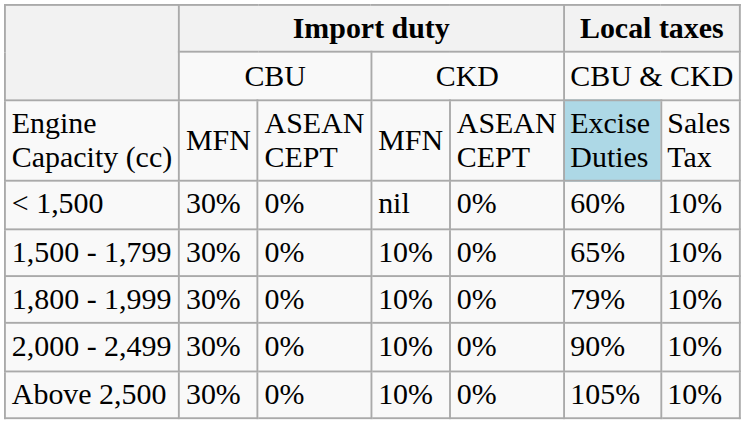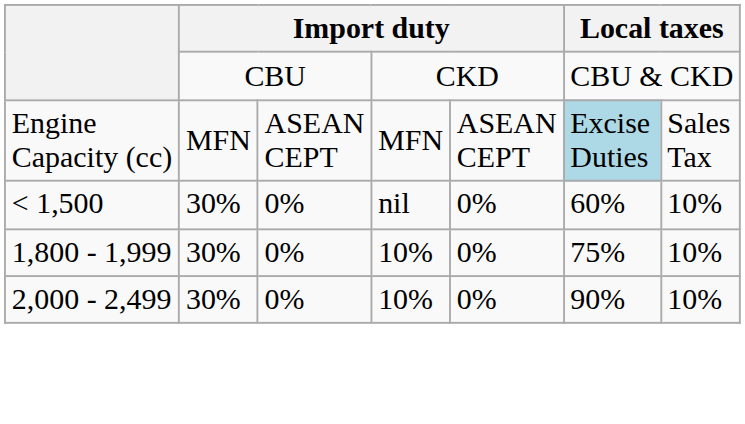- row: 1,500 - 1,799 | 30% | 0% | 10% | 0% | 65% | 10%
1,800 - 1,999 | column 6: 79% -> 75%
- row: Above 2,500 | 30% | 0% | 10% | 0% | 105% | 10%
